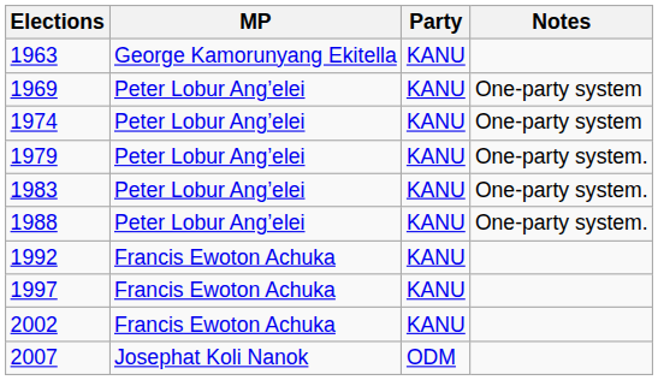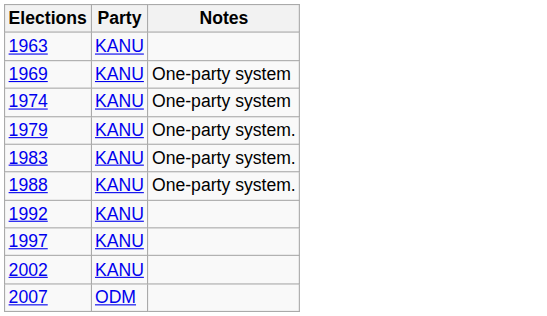- column: MP | George Kamorunyang Ekitella | Peter Lobur Ang’elei | Peter Lobur Ang’elei | Peter Lobur Ang’elei | Peter Lobur Ang’elei | Peter Lobur Ang’elei | Francis Ewoton Achuka | Francis Ewoton Achuka | Francis Ewoton Achuka | Josephat Koli Nanok
